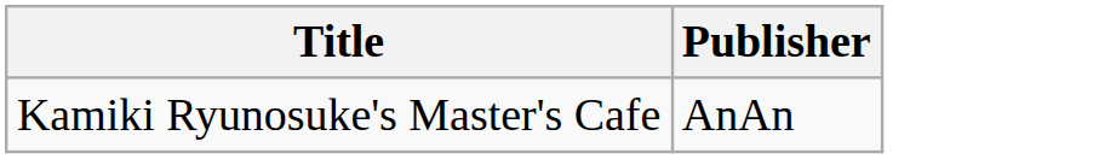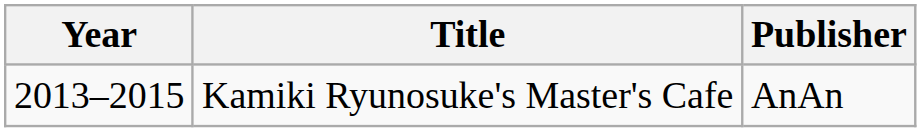+ column: Year | 2013–2015
